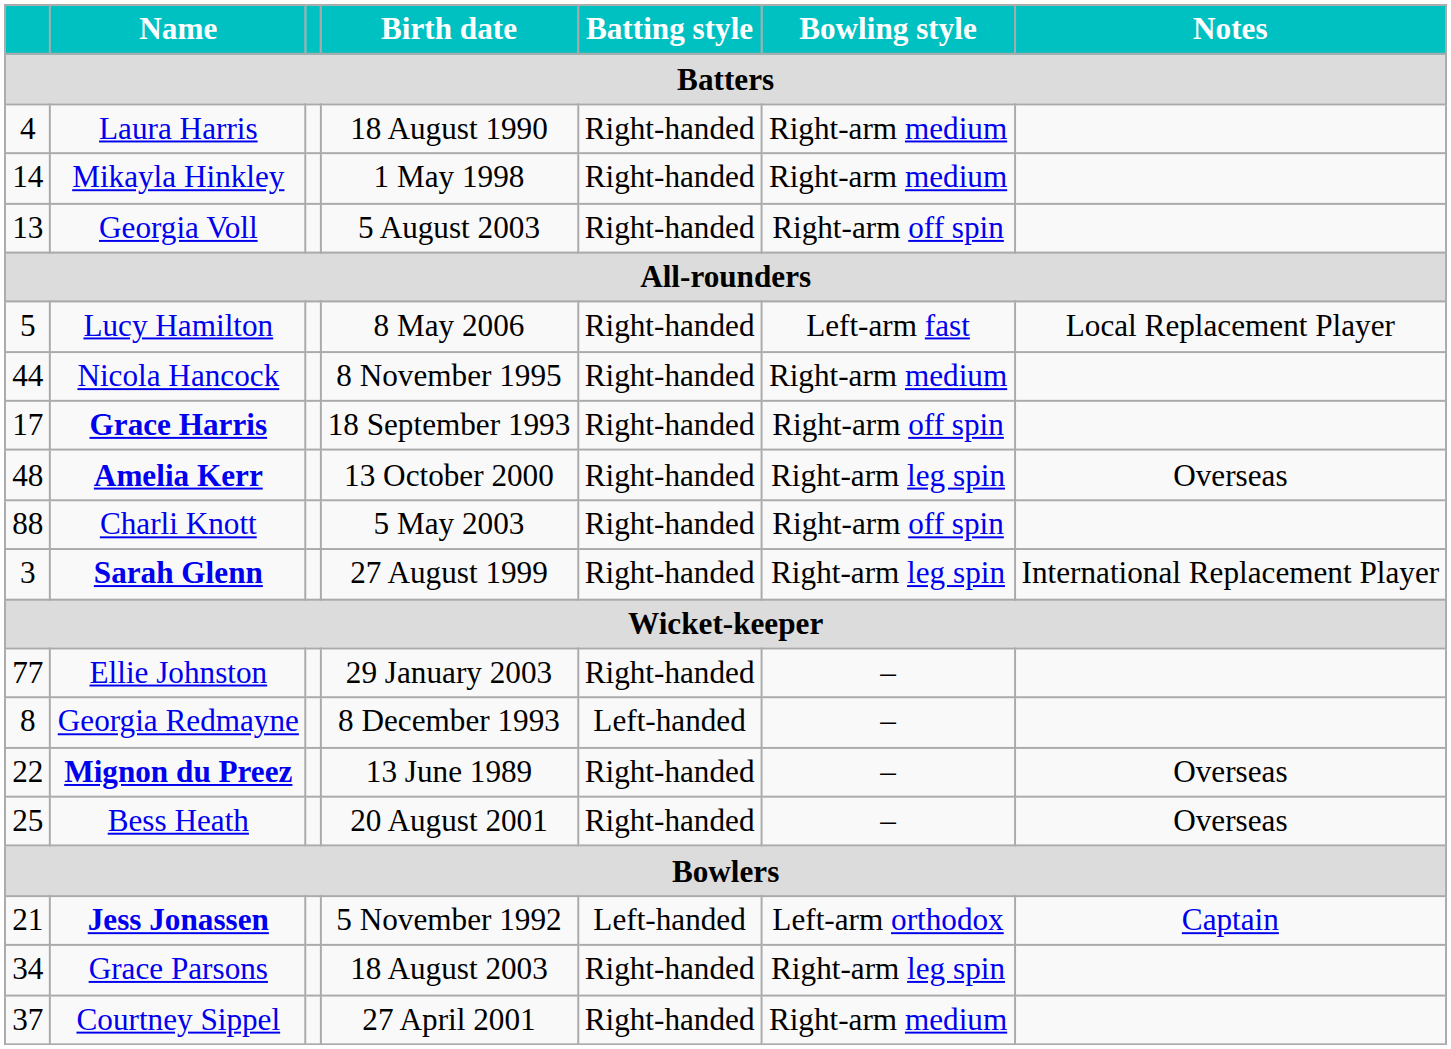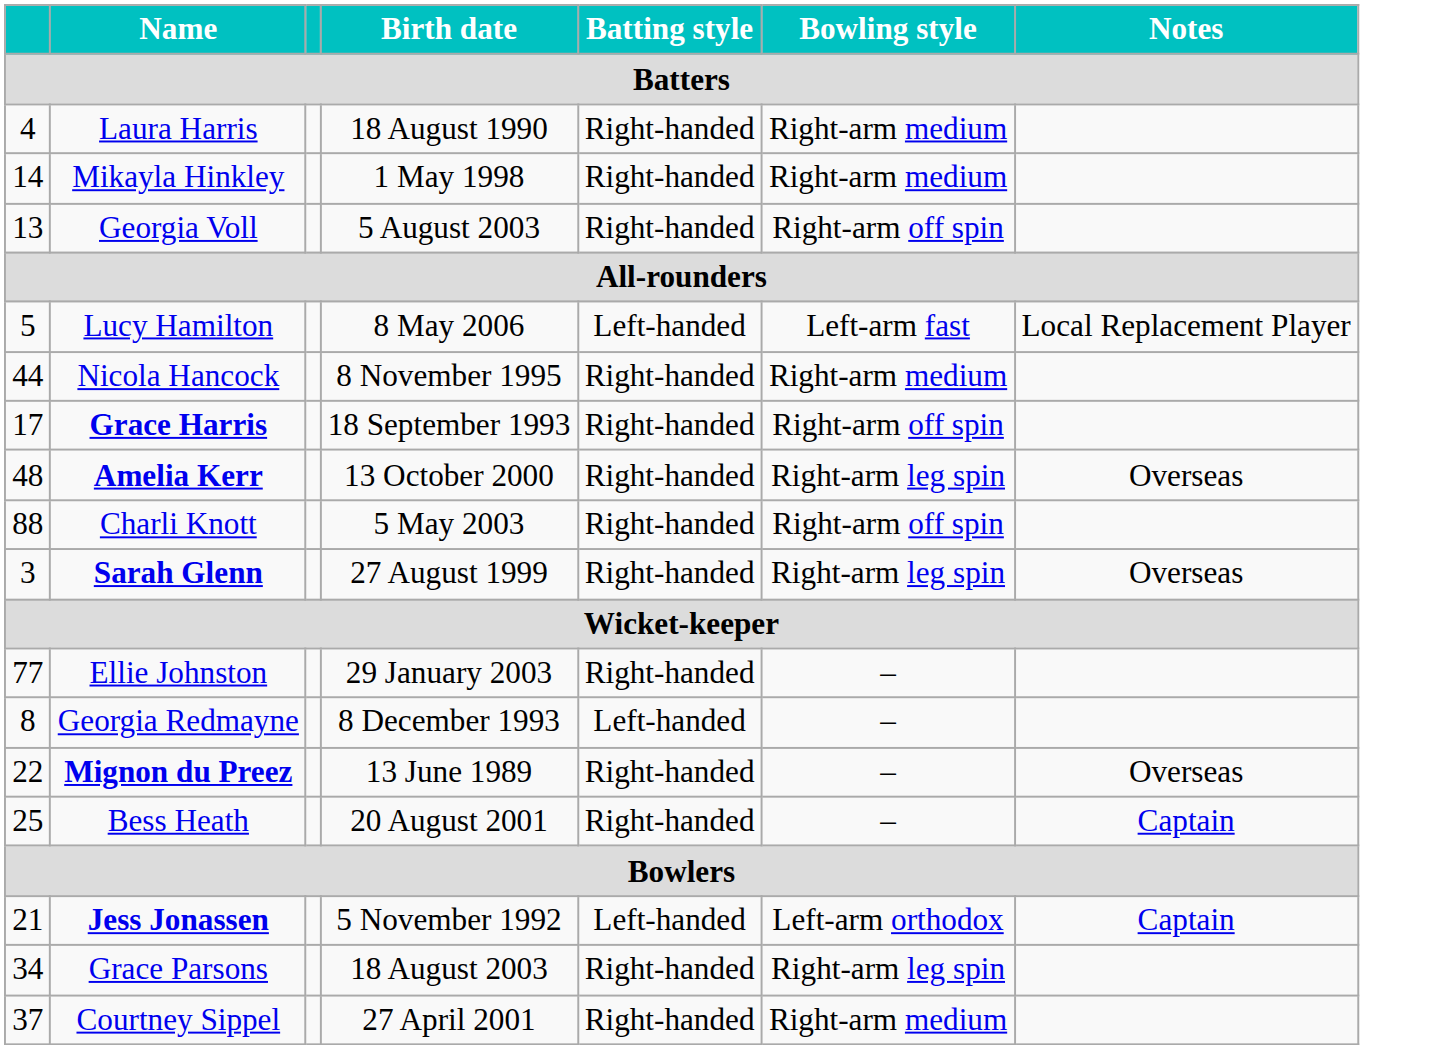Lucy Hamilton | Batting style: Right-handed -> Left-handed
Sarah Glenn | Notes: International Replacement Player -> Overseas
Bess Heath | Notes: Overseas -> Captain
